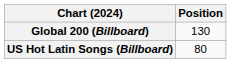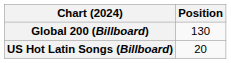US Hot Latin Songs (Billboard) | Position: 80 -> 20
